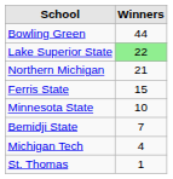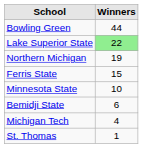Northern Michigan | Winners: 21 -> 19
Bemidji State | Winners: 7 -> 6
